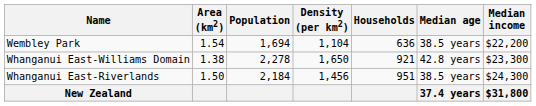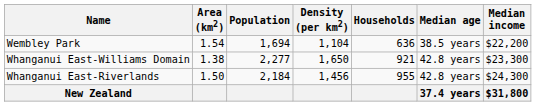Whanganui East-Williams Domain | Population: 2,278 -> 2,277
Whanganui East-Riverlands | Households: 951 -> 955
Whanganui East-Riverlands | Median age: 38.5 years -> 42.8 years
